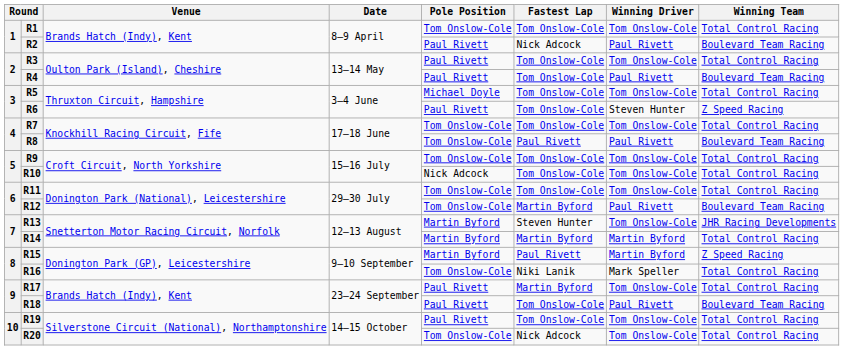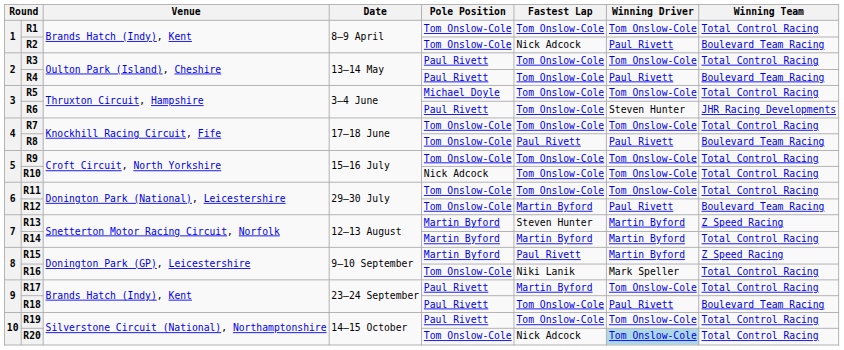R2 | Pole Position: Paul Rivett -> Tom Onslow-Cole
R6 | Winning Team: Z Speed Racing -> JHR Racing Developments
R13 | Winning Driver: Tom Onslow-Cole -> Martin Byford
R13 | Winning Team: JHR Racing Developments -> Z Speed Racing
R20 | Winning Driver: no background -> lightblue background
